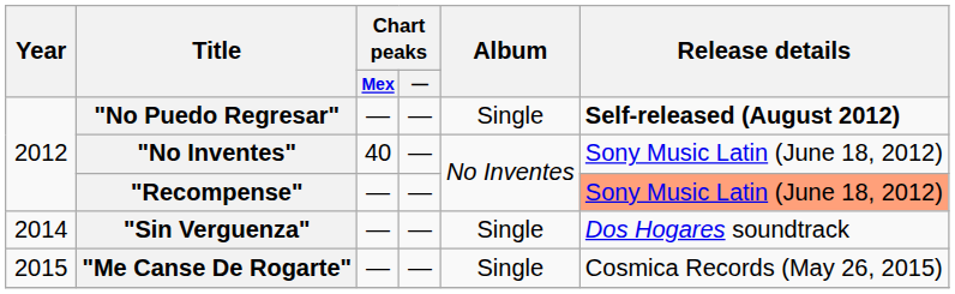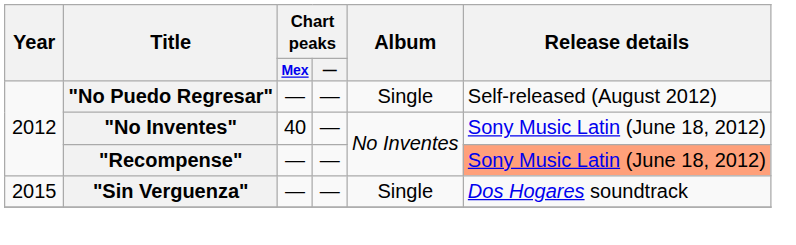"No Puedo Regresar" | Release details: bold -> normal
"Sin Verguenza" | Year: 2014 -> 2015
- row: 2015 | "Me Canse De Rogarte" | — | — | Single | Cosmica Records (May 26, 2015)
